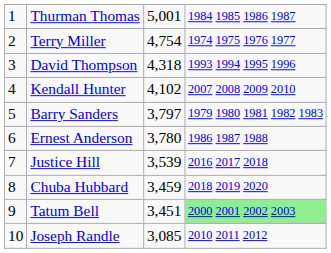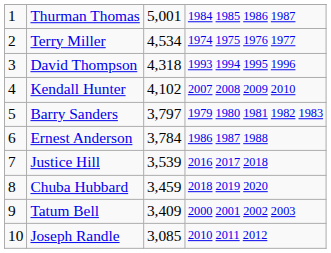Terry Miller | column 3: 4,754 -> 4,534
Ernest Anderson | column 3: 3,780 -> 3,784
Tatum Bell | column 3: 3,451 -> 3,409
Tatum Bell | column 4: lightgreen background -> no background
